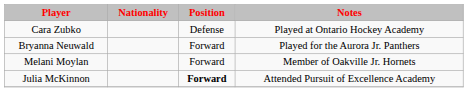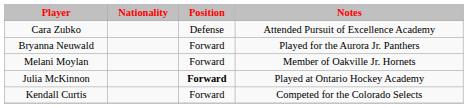Cara Zubko | Notes: Played at Ontario Hockey Academy -> Attended Pursuit of Excellence Academy
Julia McKinnon | Notes: Attended Pursuit of Excellence Academy -> Played at Ontario Hockey Academy
+ row: Kendall Curtis | Forward | Competed for the Colorado Selects
